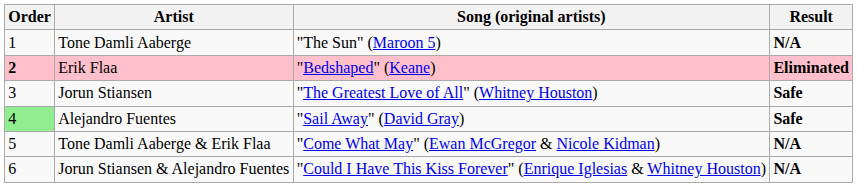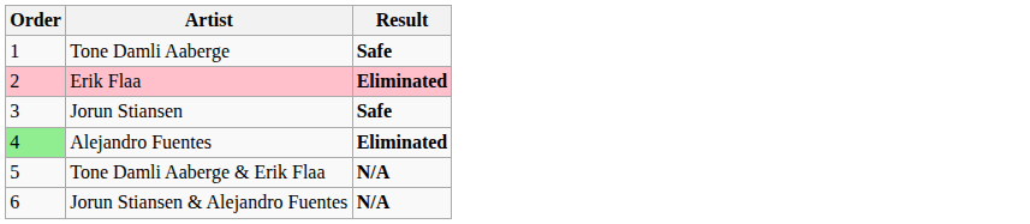- column: Song (original artists) | "The Sun" (Maroon 5) | "Bedshaped" (Keane) | "The Greatest Love of All" (Whitney Houston) | "Sail Away" (David Gray) | "Come What May" (Ewan McGregor & Nicole Kidman) | "Could I Have This Kiss Forever" (Enrique Iglesias & Whitney Houston)
Tone Damli Aaberge | Result: N/A -> Safe
Erik Flaa | Order: bold -> normal
Alejandro Fuentes | Result: Safe -> Eliminated
